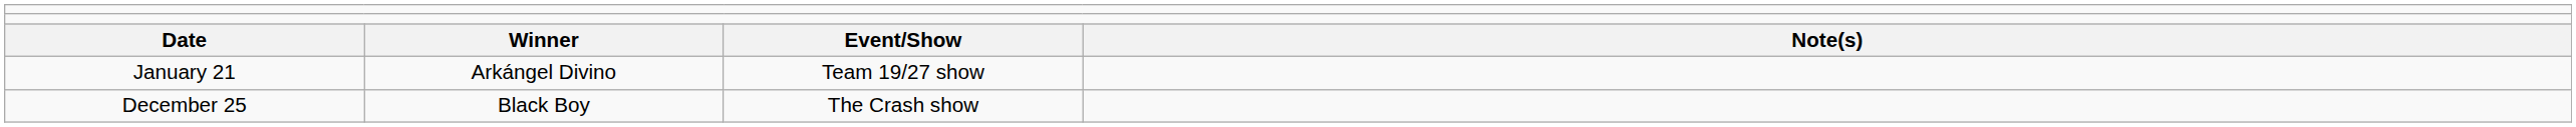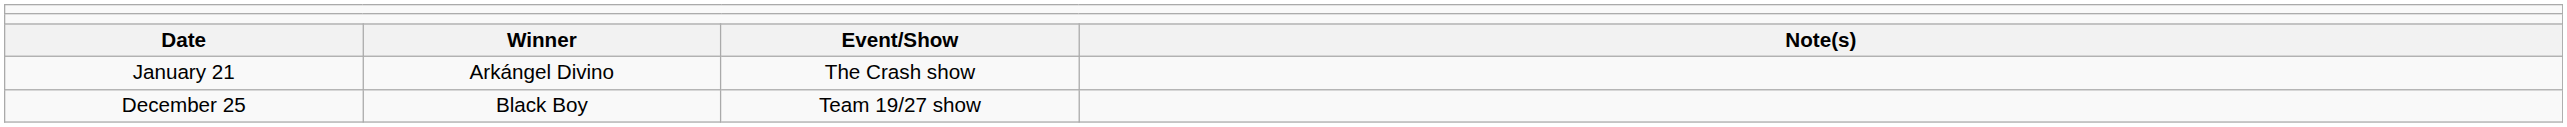January 21 | column 3: Team 19/27 show -> The Crash show
December 25 | column 3: The Crash show -> Team 19/27 show
